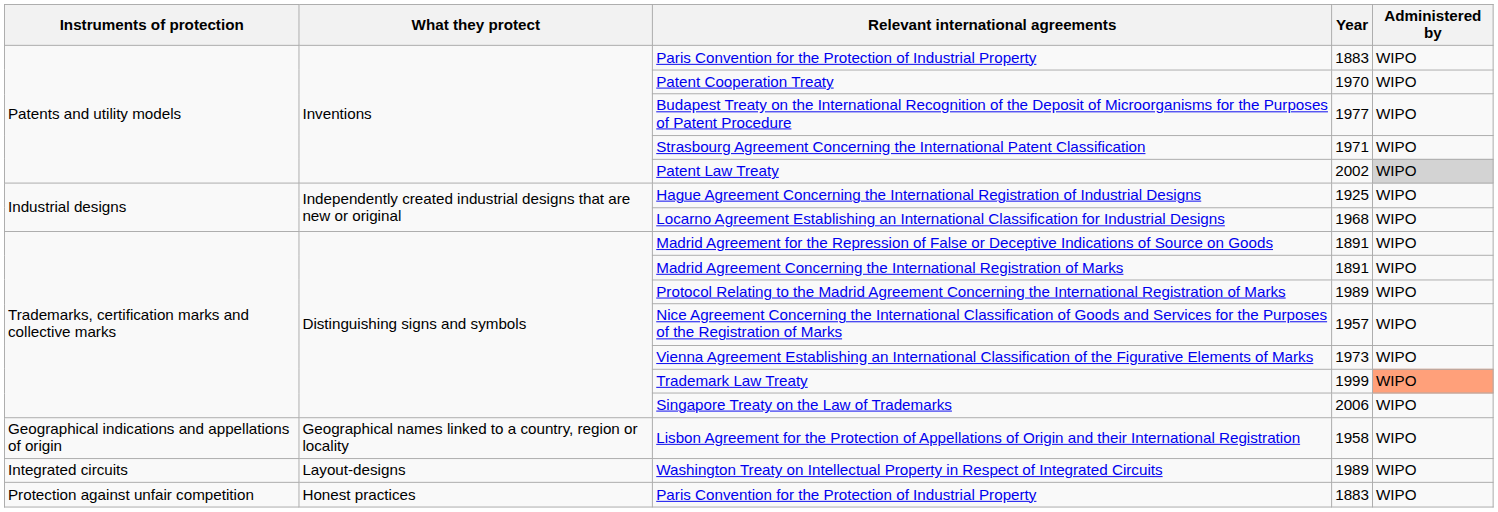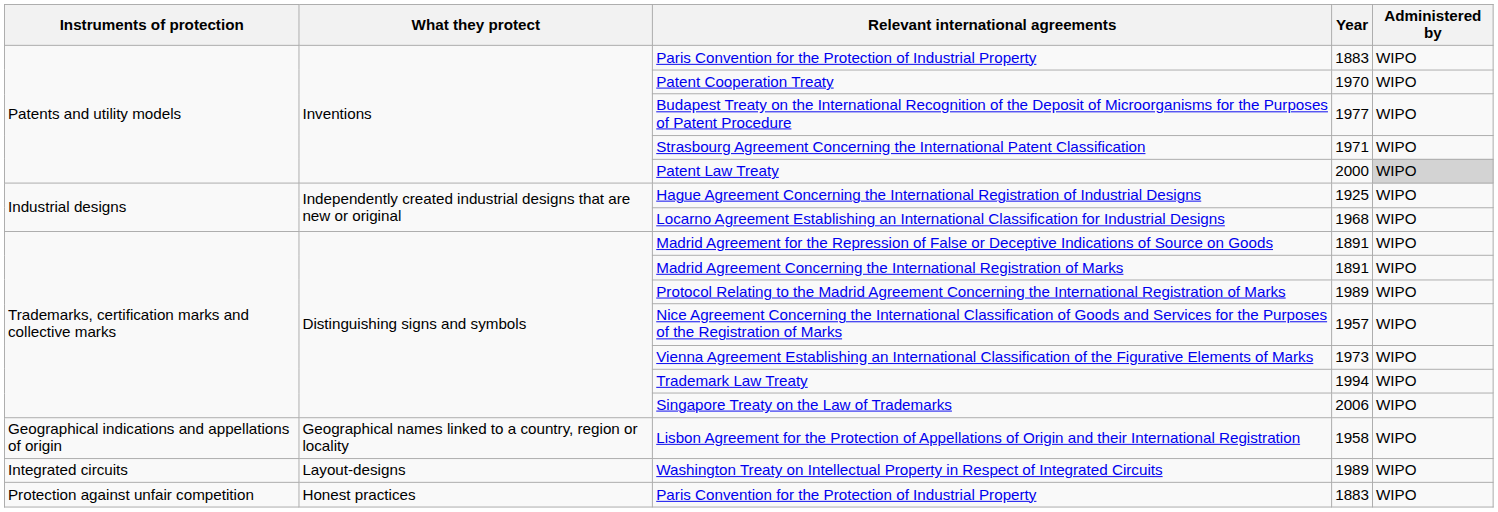Patent Law Treaty | Year: 2002 -> 2000
Trademark Law Treaty | Year: 1999 -> 1994
Trademark Law Treaty | Administered by: lightsalmon background -> no background
